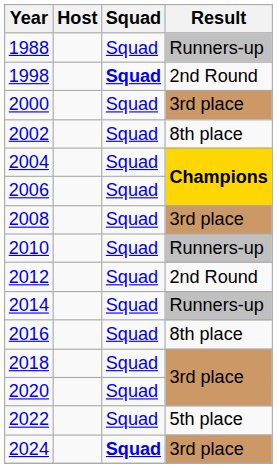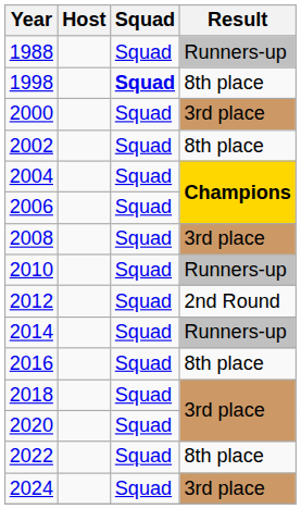1998 | Result: 2nd Round -> 8th place
2022 | Result: 5th place -> 8th place
2024 | Squad: bold -> normal
